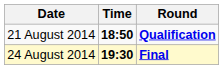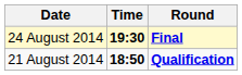rows swapped: 21 August 2014 <-> 24 August 2014
